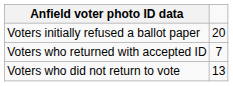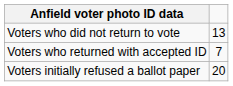rows swapped: Voters initially refused a ballot paper <-> Voters who did not return to vote
